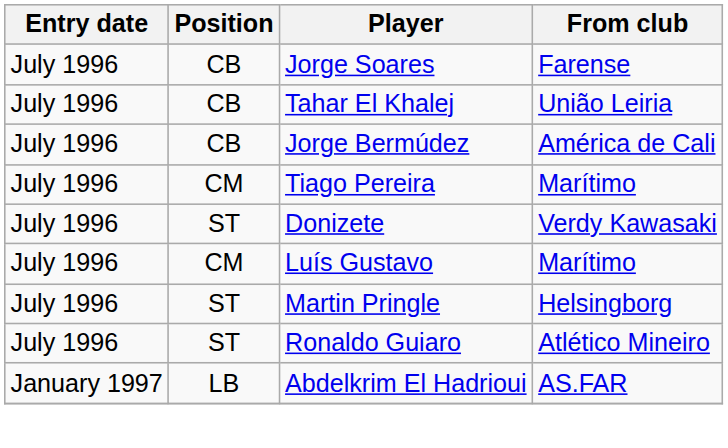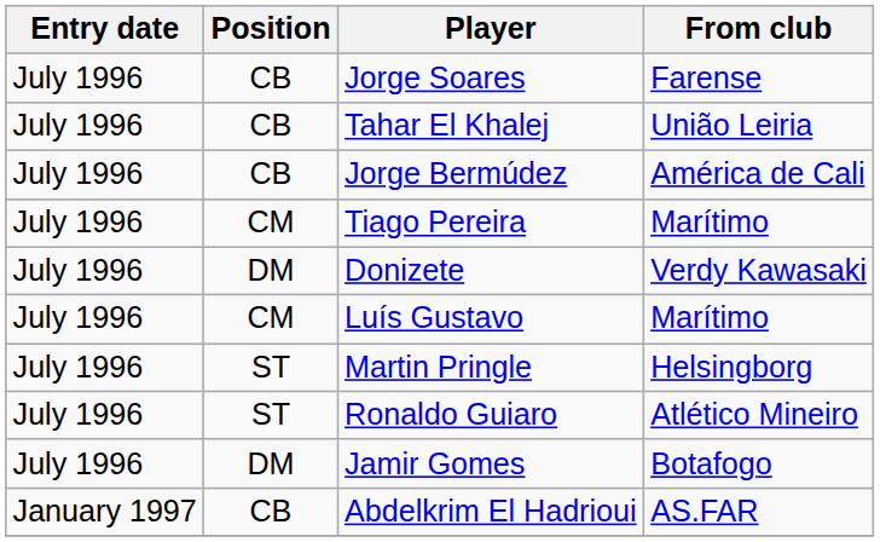Donizete | Position: ST -> DM
+ row: July 1996 | DM | Jamir Gomes | Botafogo
Abdelkrim El Hadrioui | Position: LB -> CB
